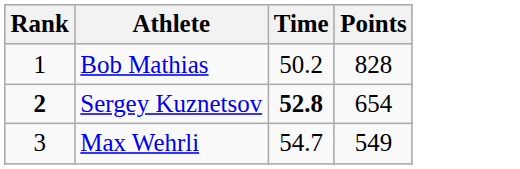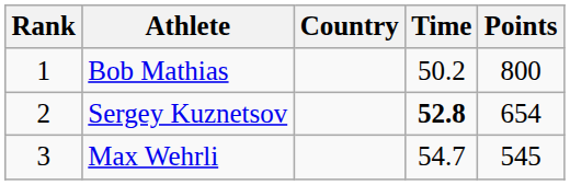+ column: Country
Bob Mathias | Points: 828 -> 800
Sergey Kuznetsov | Rank: bold -> normal
Max Wehrli | Points: 549 -> 545
